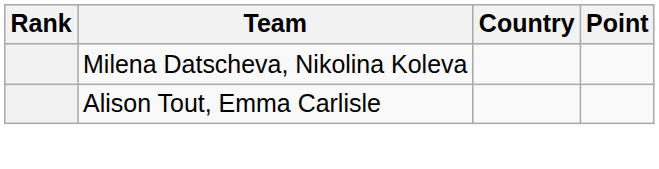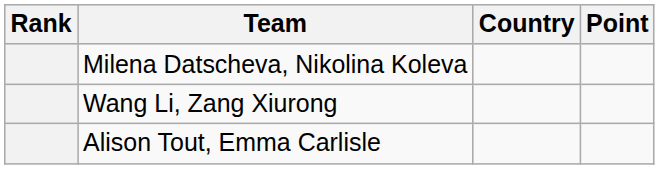+ row: Wang Li, Zang Xiurong
